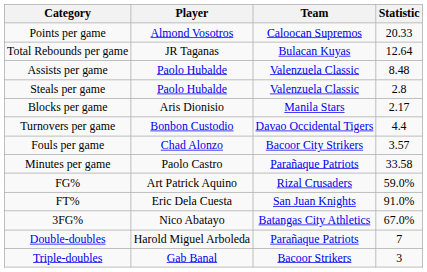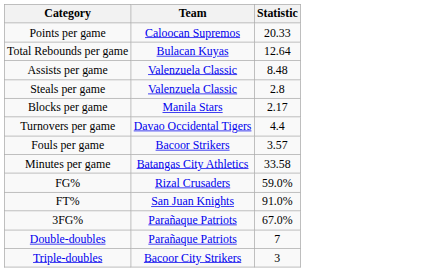- column: Player | Almond Vosotros | JR Taganas | Paolo Hubalde | Paolo Hubalde | Aris Dionisio | Bonbon Custodio | Chad Alonzo | Paolo Castro | Art Patrick Aquino | Eric Dela Cuesta | Nico Abatayo | Harold Miguel Arboleda | Gab Banal
Fouls per game | Team: Bacoor City Strikers -> Bacoor Strikers
Minutes per game | Team: Parañaque Patriots -> Batangas City Athletics
3FG% | Team: Batangas City Athletics -> Parañaque Patriots
Triple-doubles | Team: Bacoor Strikers -> Bacoor City Strikers
